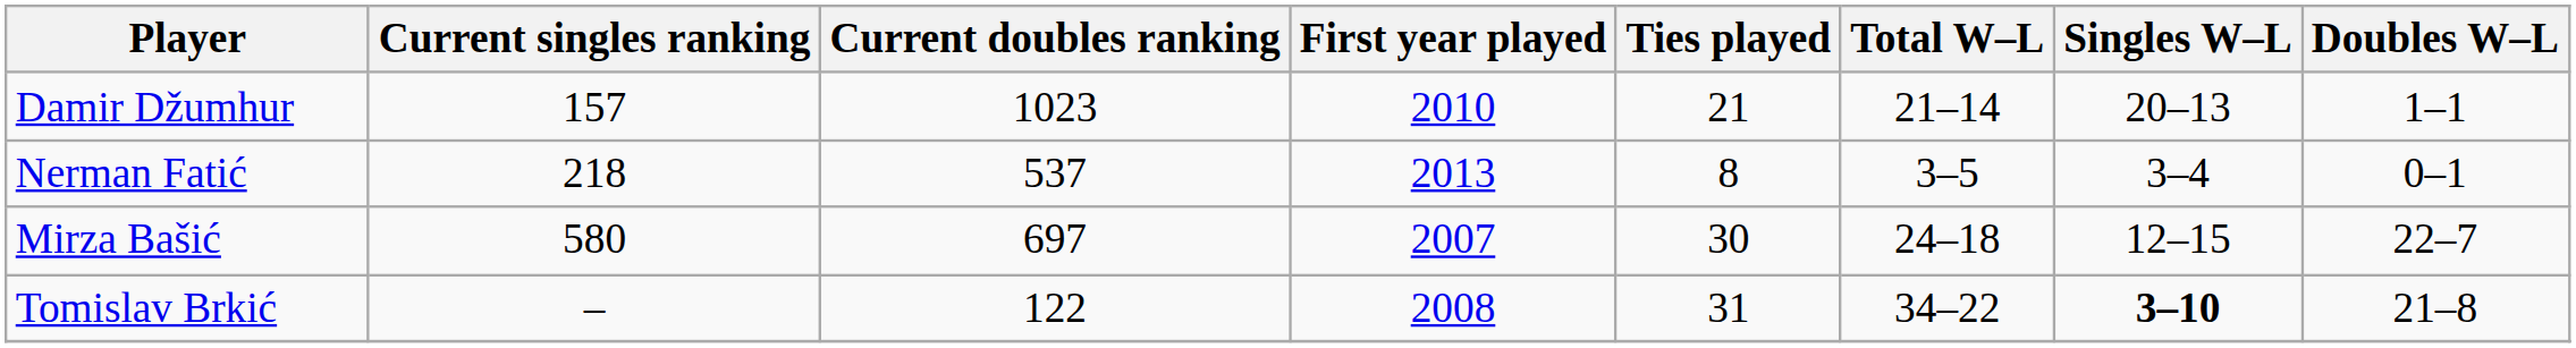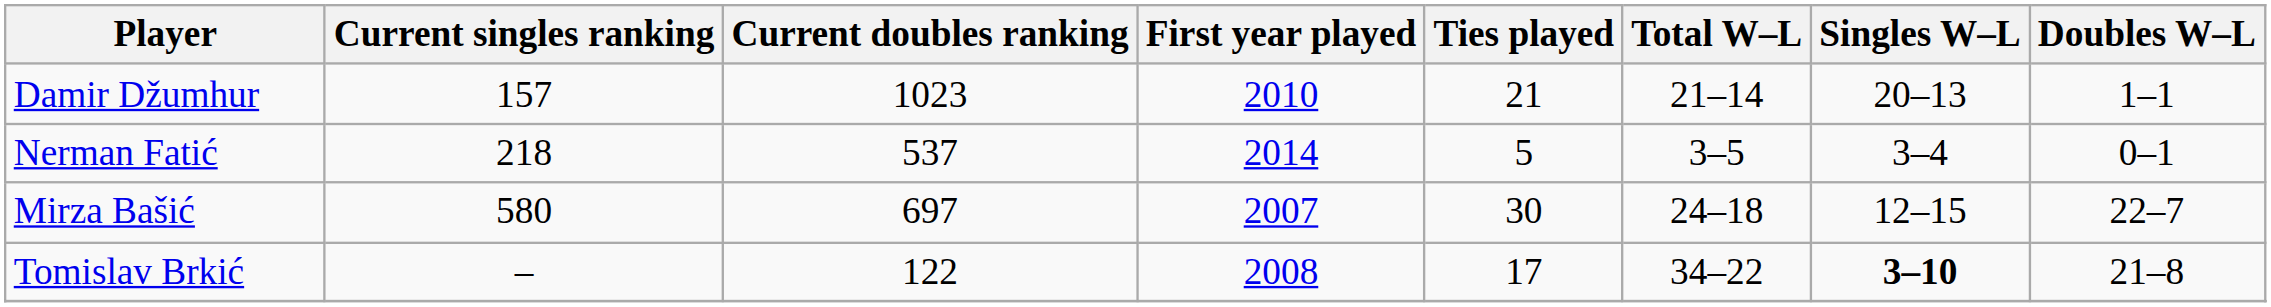Nerman Fatić | First year played: 2013 -> 2014
Nerman Fatić | Ties played: 8 -> 5
Tomislav Brkić | Ties played: 31 -> 17
